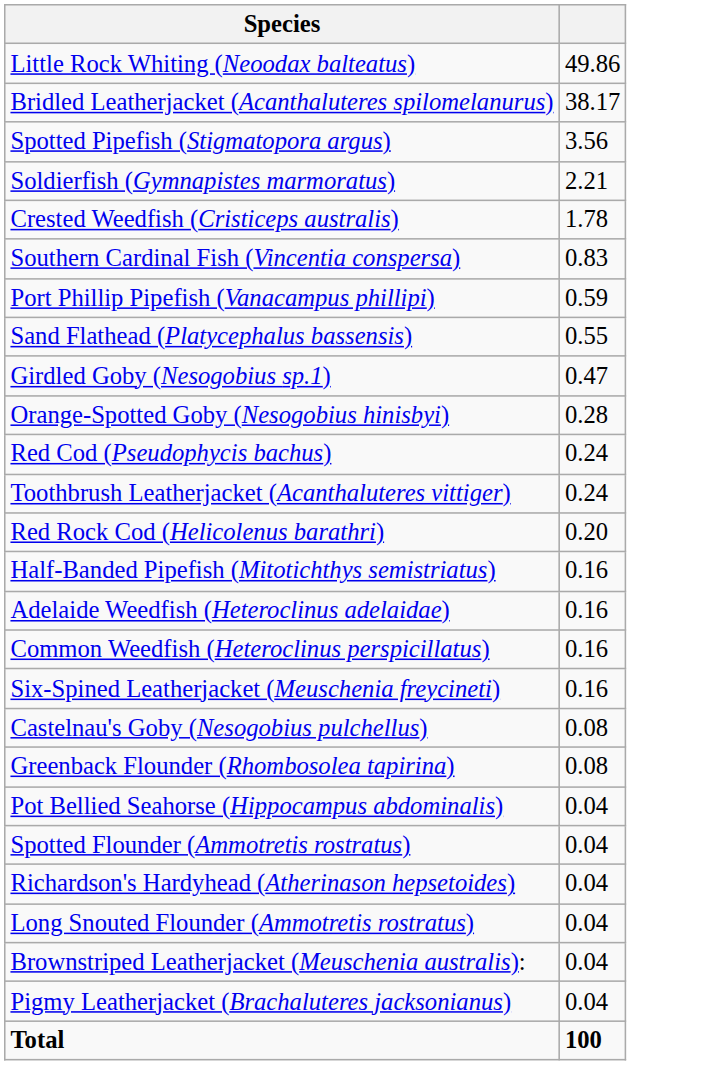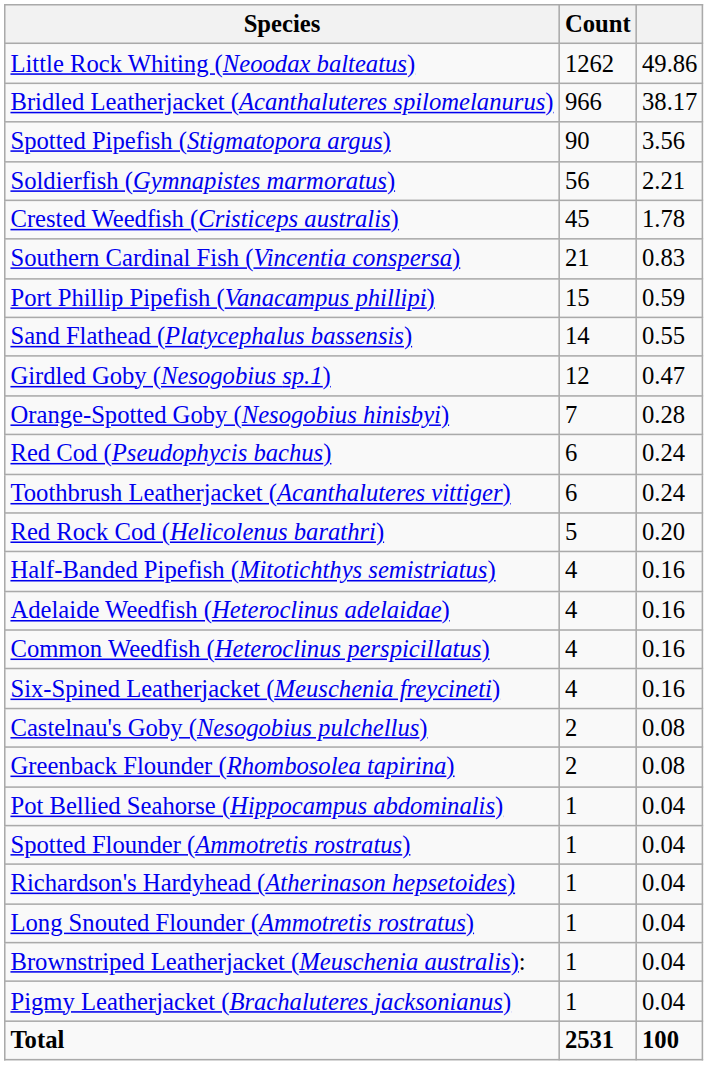+ column: Count | 1262 | 966 | 90 | 56 | 45 | 21 | 15 | 14 | 12 | 7 | 6 | 6 | 5 | 4 | 4 | 4 | 4 | 2 | 2 | 1 | 1 | 1 | 1 | 1 | 1 | 2531
